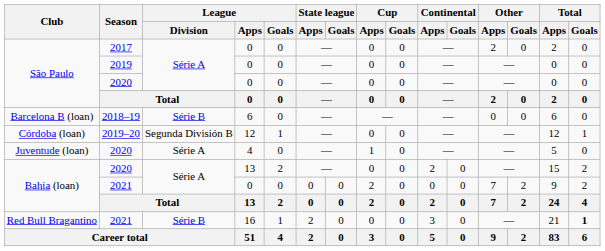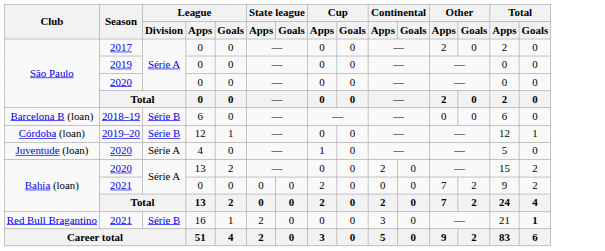Córdoba (loan) | League / Division: Segunda División B -> Série B
